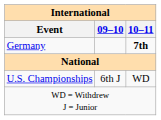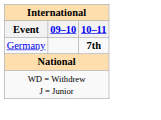- row: U.S. Championships | 6th J | WD
